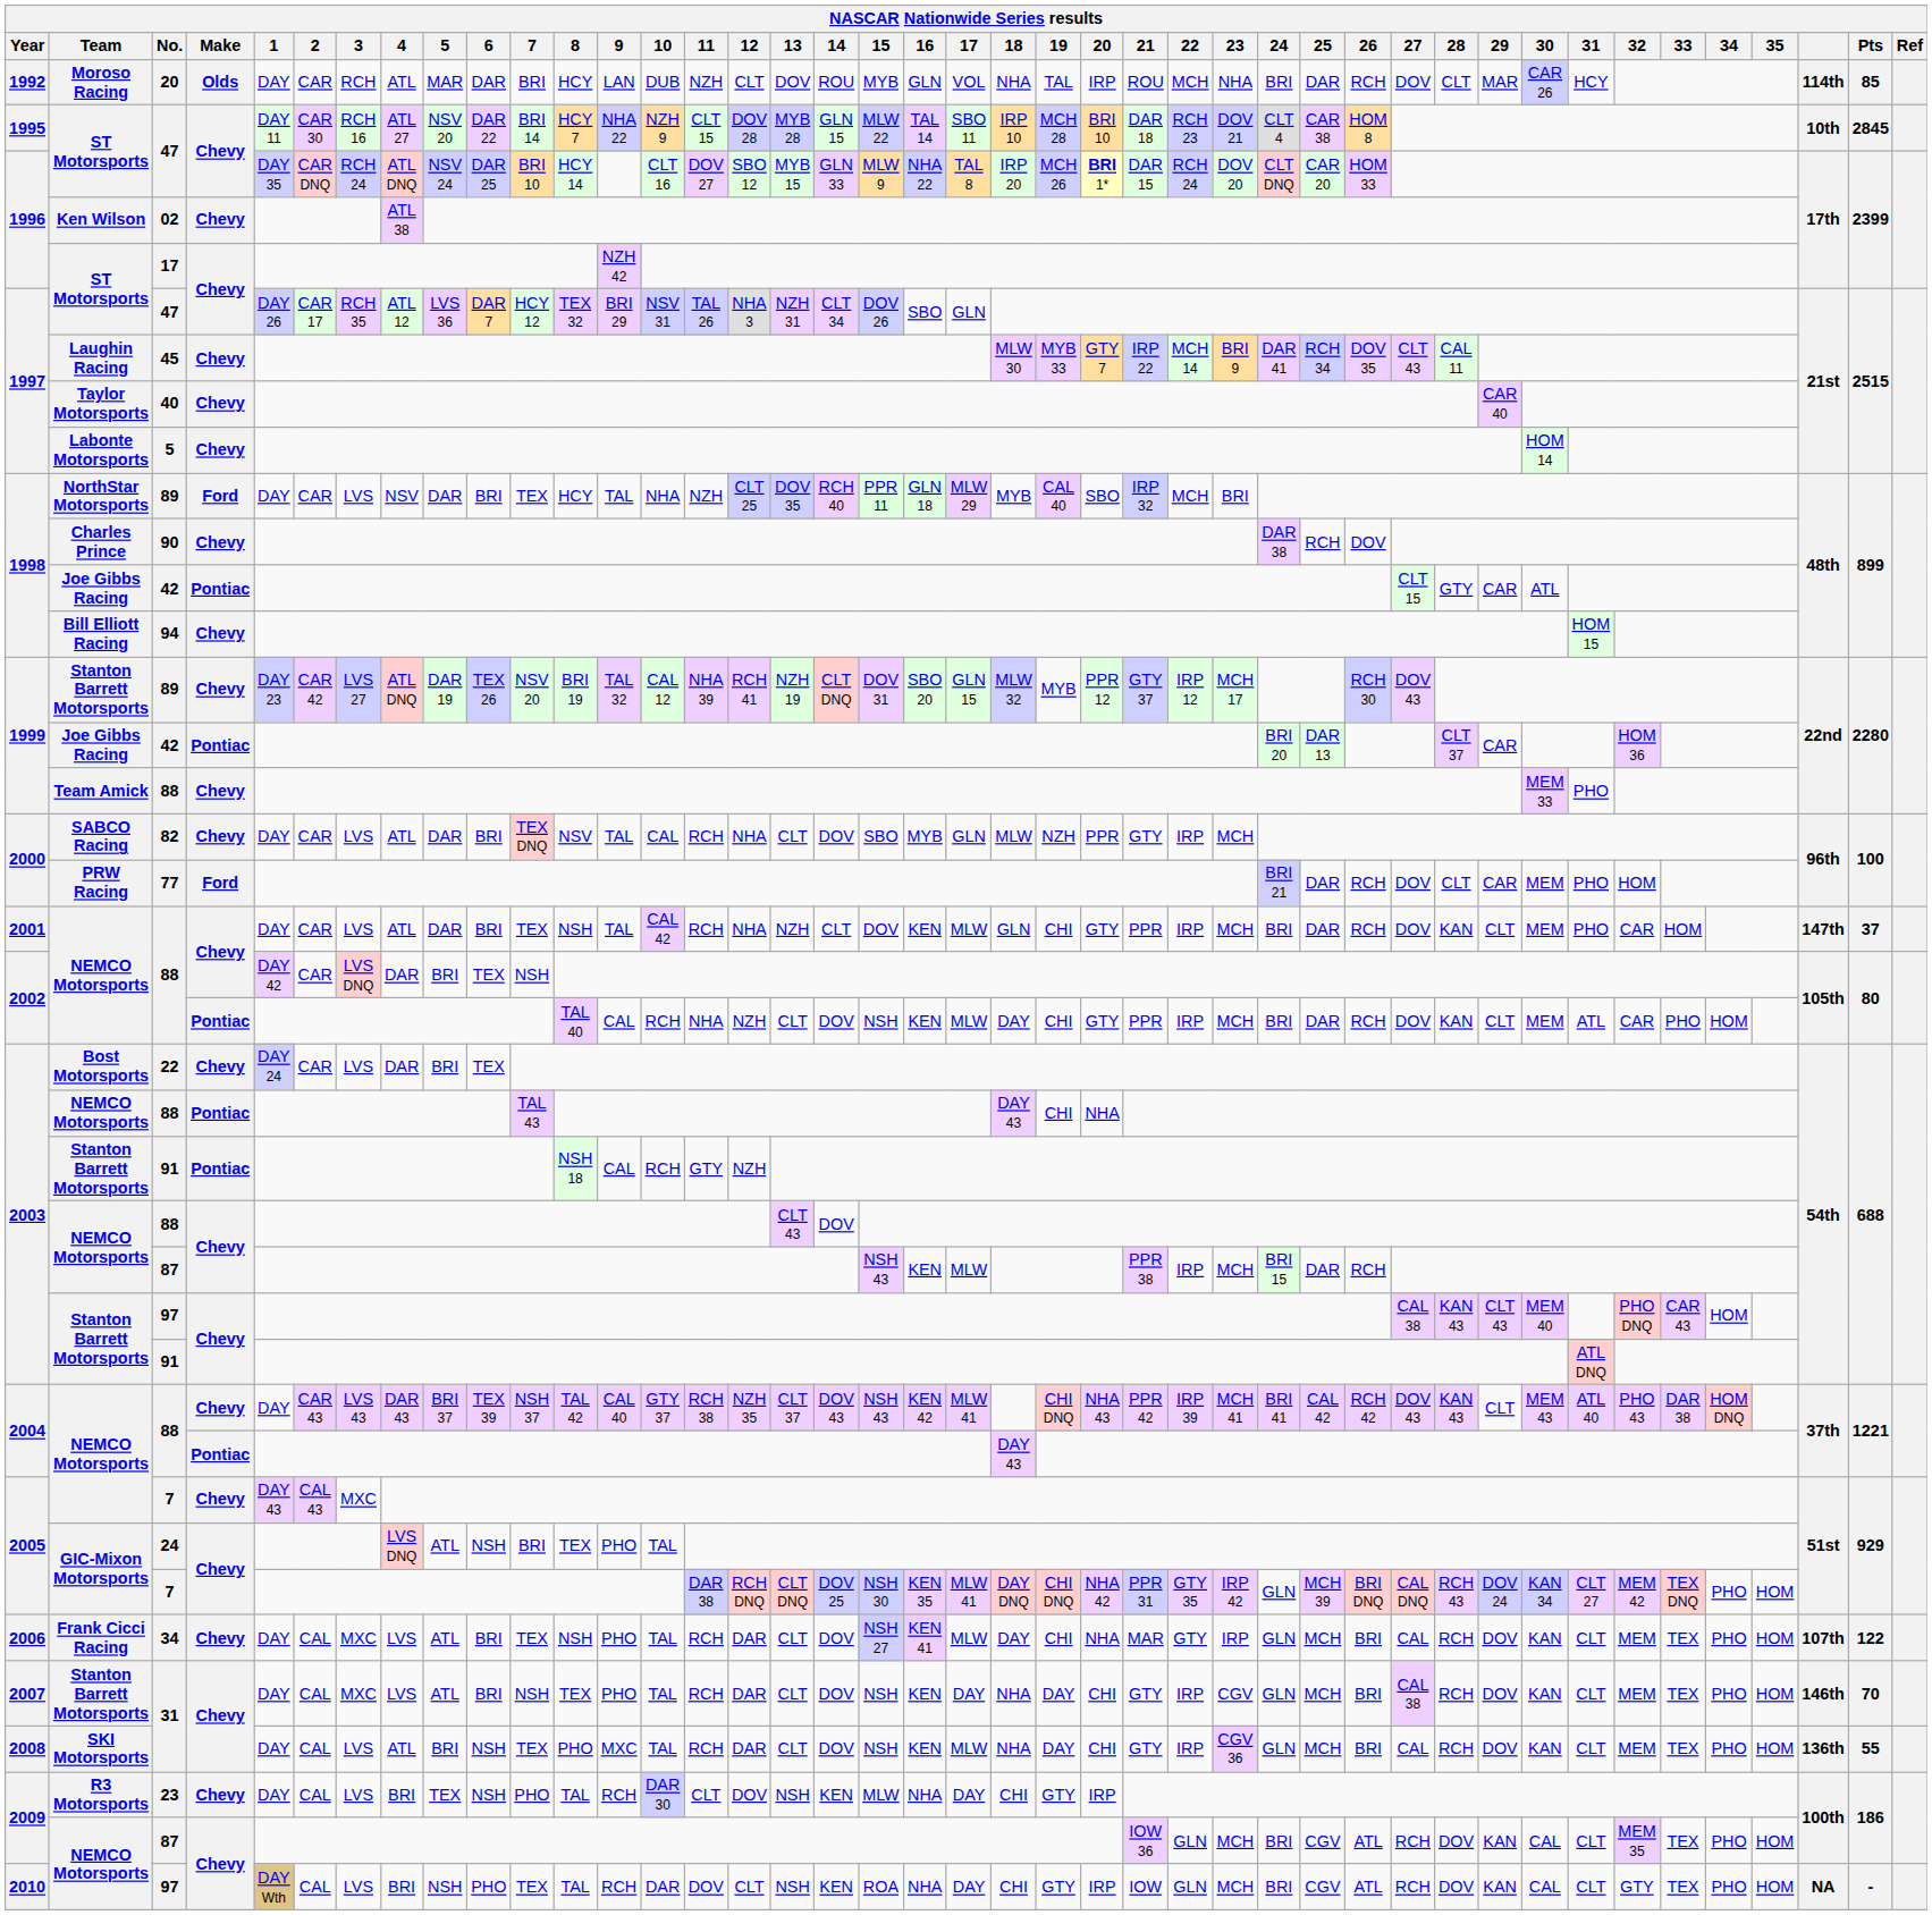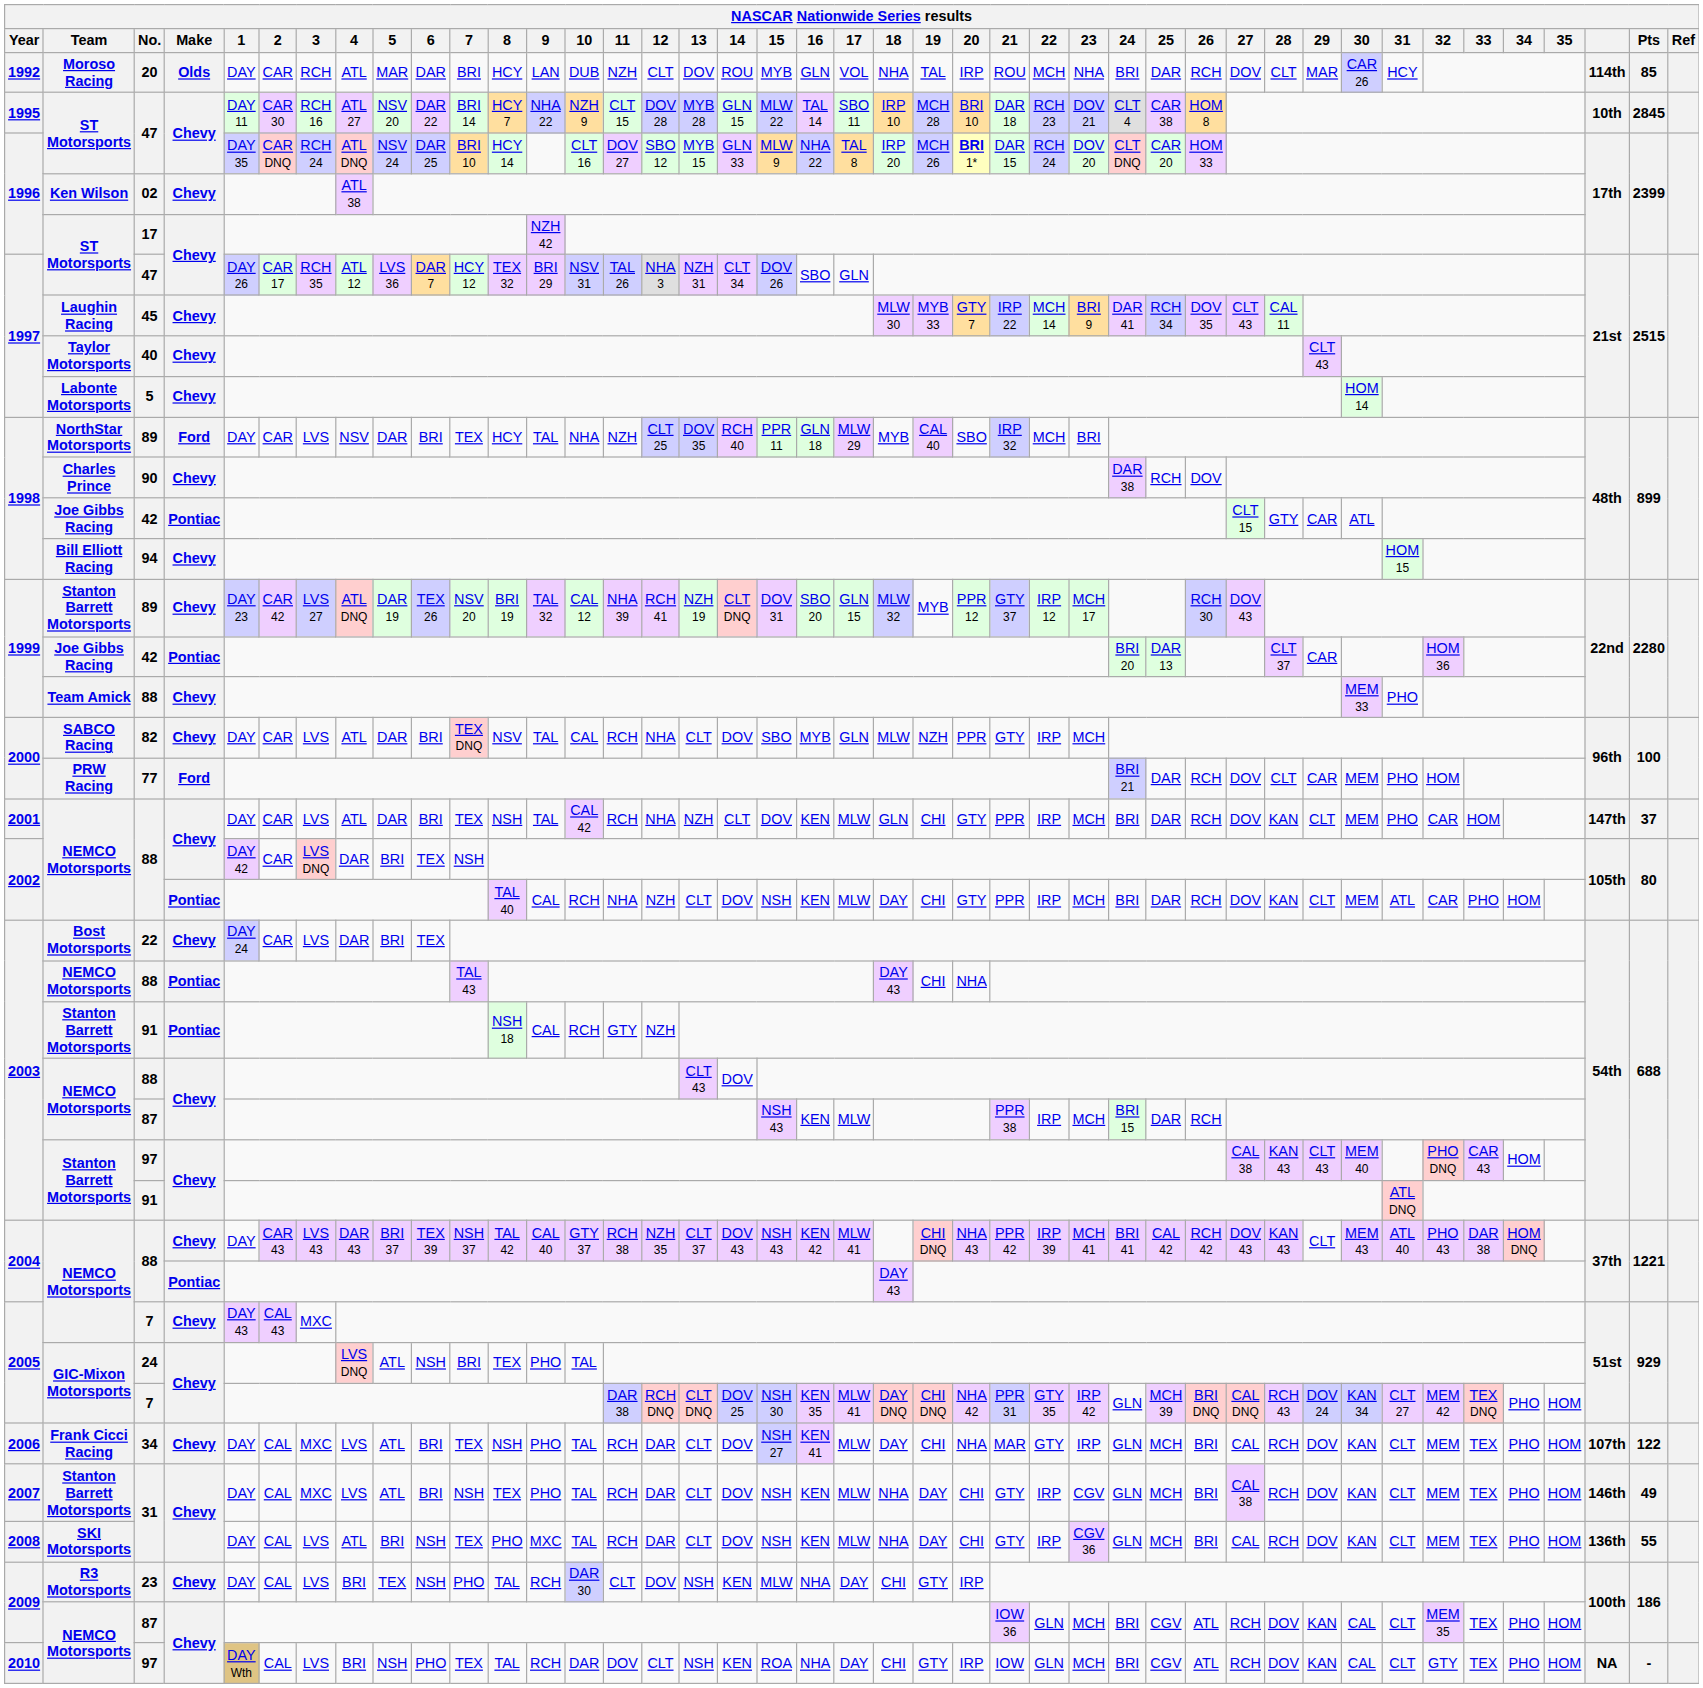40 | 29: CAR 40 -> CLT 43
2007 / 31 | 17: DAY -> MLW
2007 / 31 | Pts: 70 -> 49
